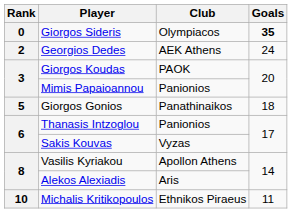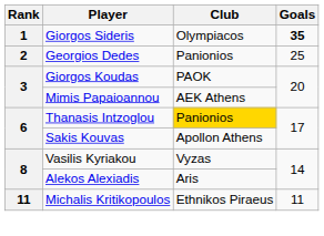Giorgos Sideris | Rank: 0 -> 1
Georgios Dedes | Club: AEK Athens -> Panionios
Georgios Dedes | Goals: 24 -> 25
Mimis Papaioannou | Club: Panionios -> AEK Athens
- row: 5 | Giorgos Gonios | Panathinaikos | 18
Thanasis Intzoglou | Club: no background -> gold background
Sakis Kouvas | Club: Vyzas -> Apollon Athens
Vasilis Kyriakou | Club: Apollon Athens -> Vyzas
Michalis Kritikopoulos | Rank: 10 -> 11
